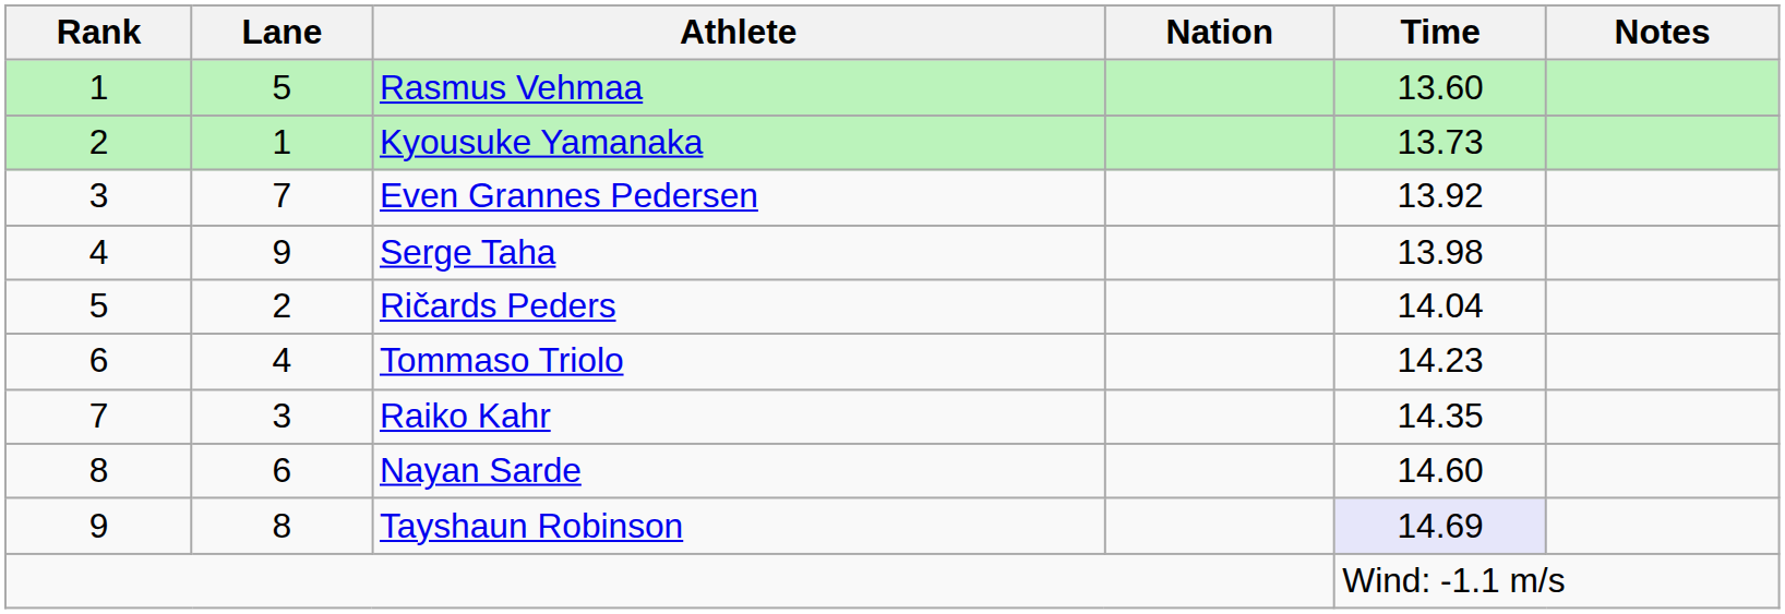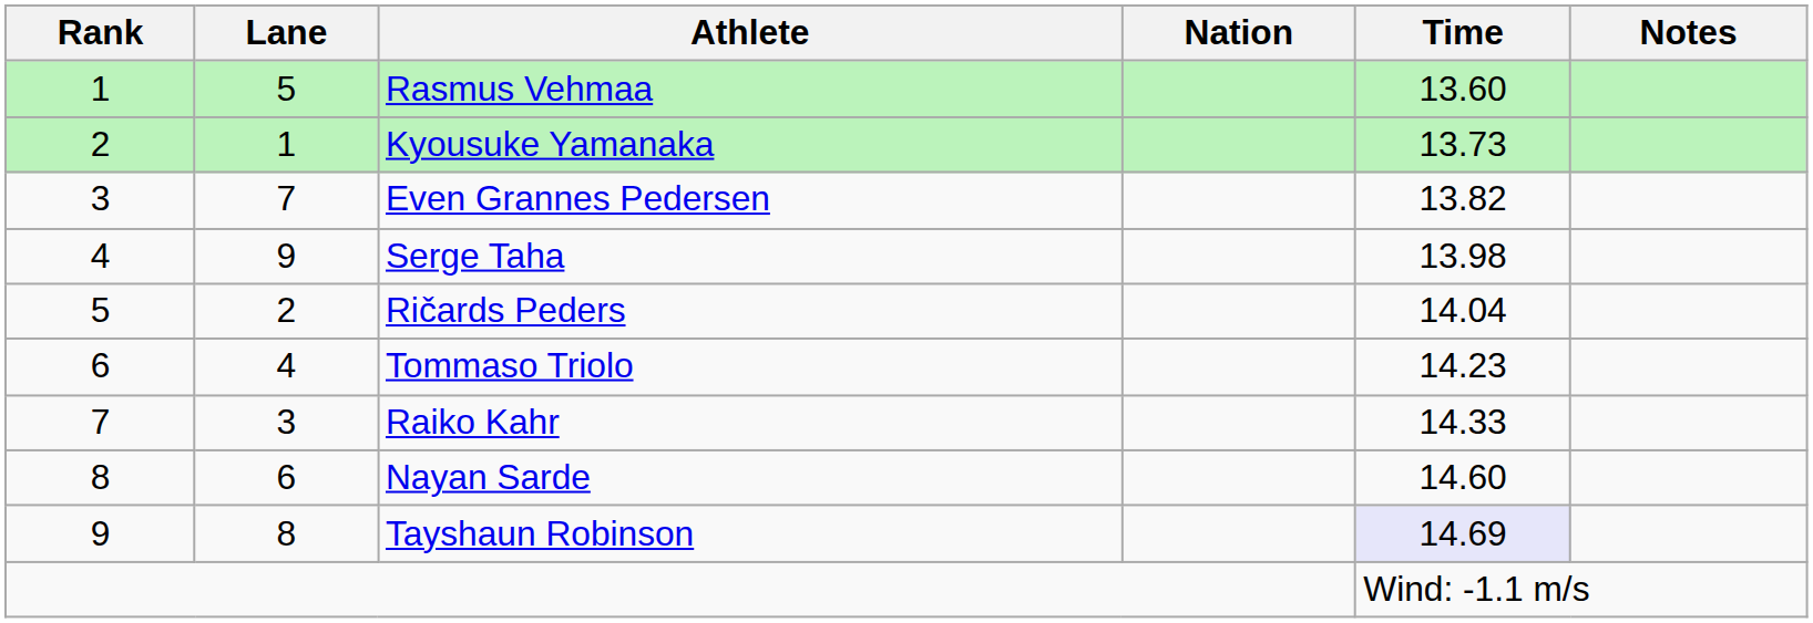Even Grannes Pedersen | Time: 13.92 -> 13.82
Raiko Kahr | Time: 14.35 -> 14.33
